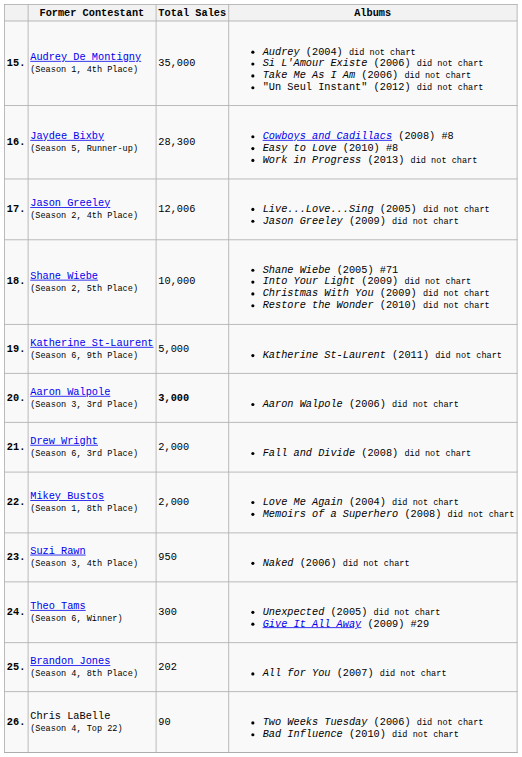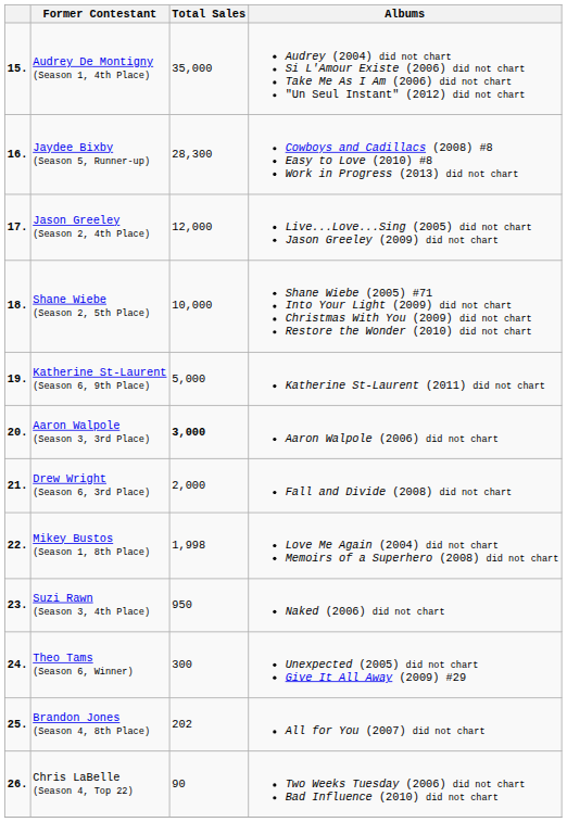Jason Greeley (Season 2, 4th Place) | Total Sales: 12,006 -> 12,000
Mikey Bustos (Season 1, 8th Place) | Total Sales: 2,000 -> 1,998
